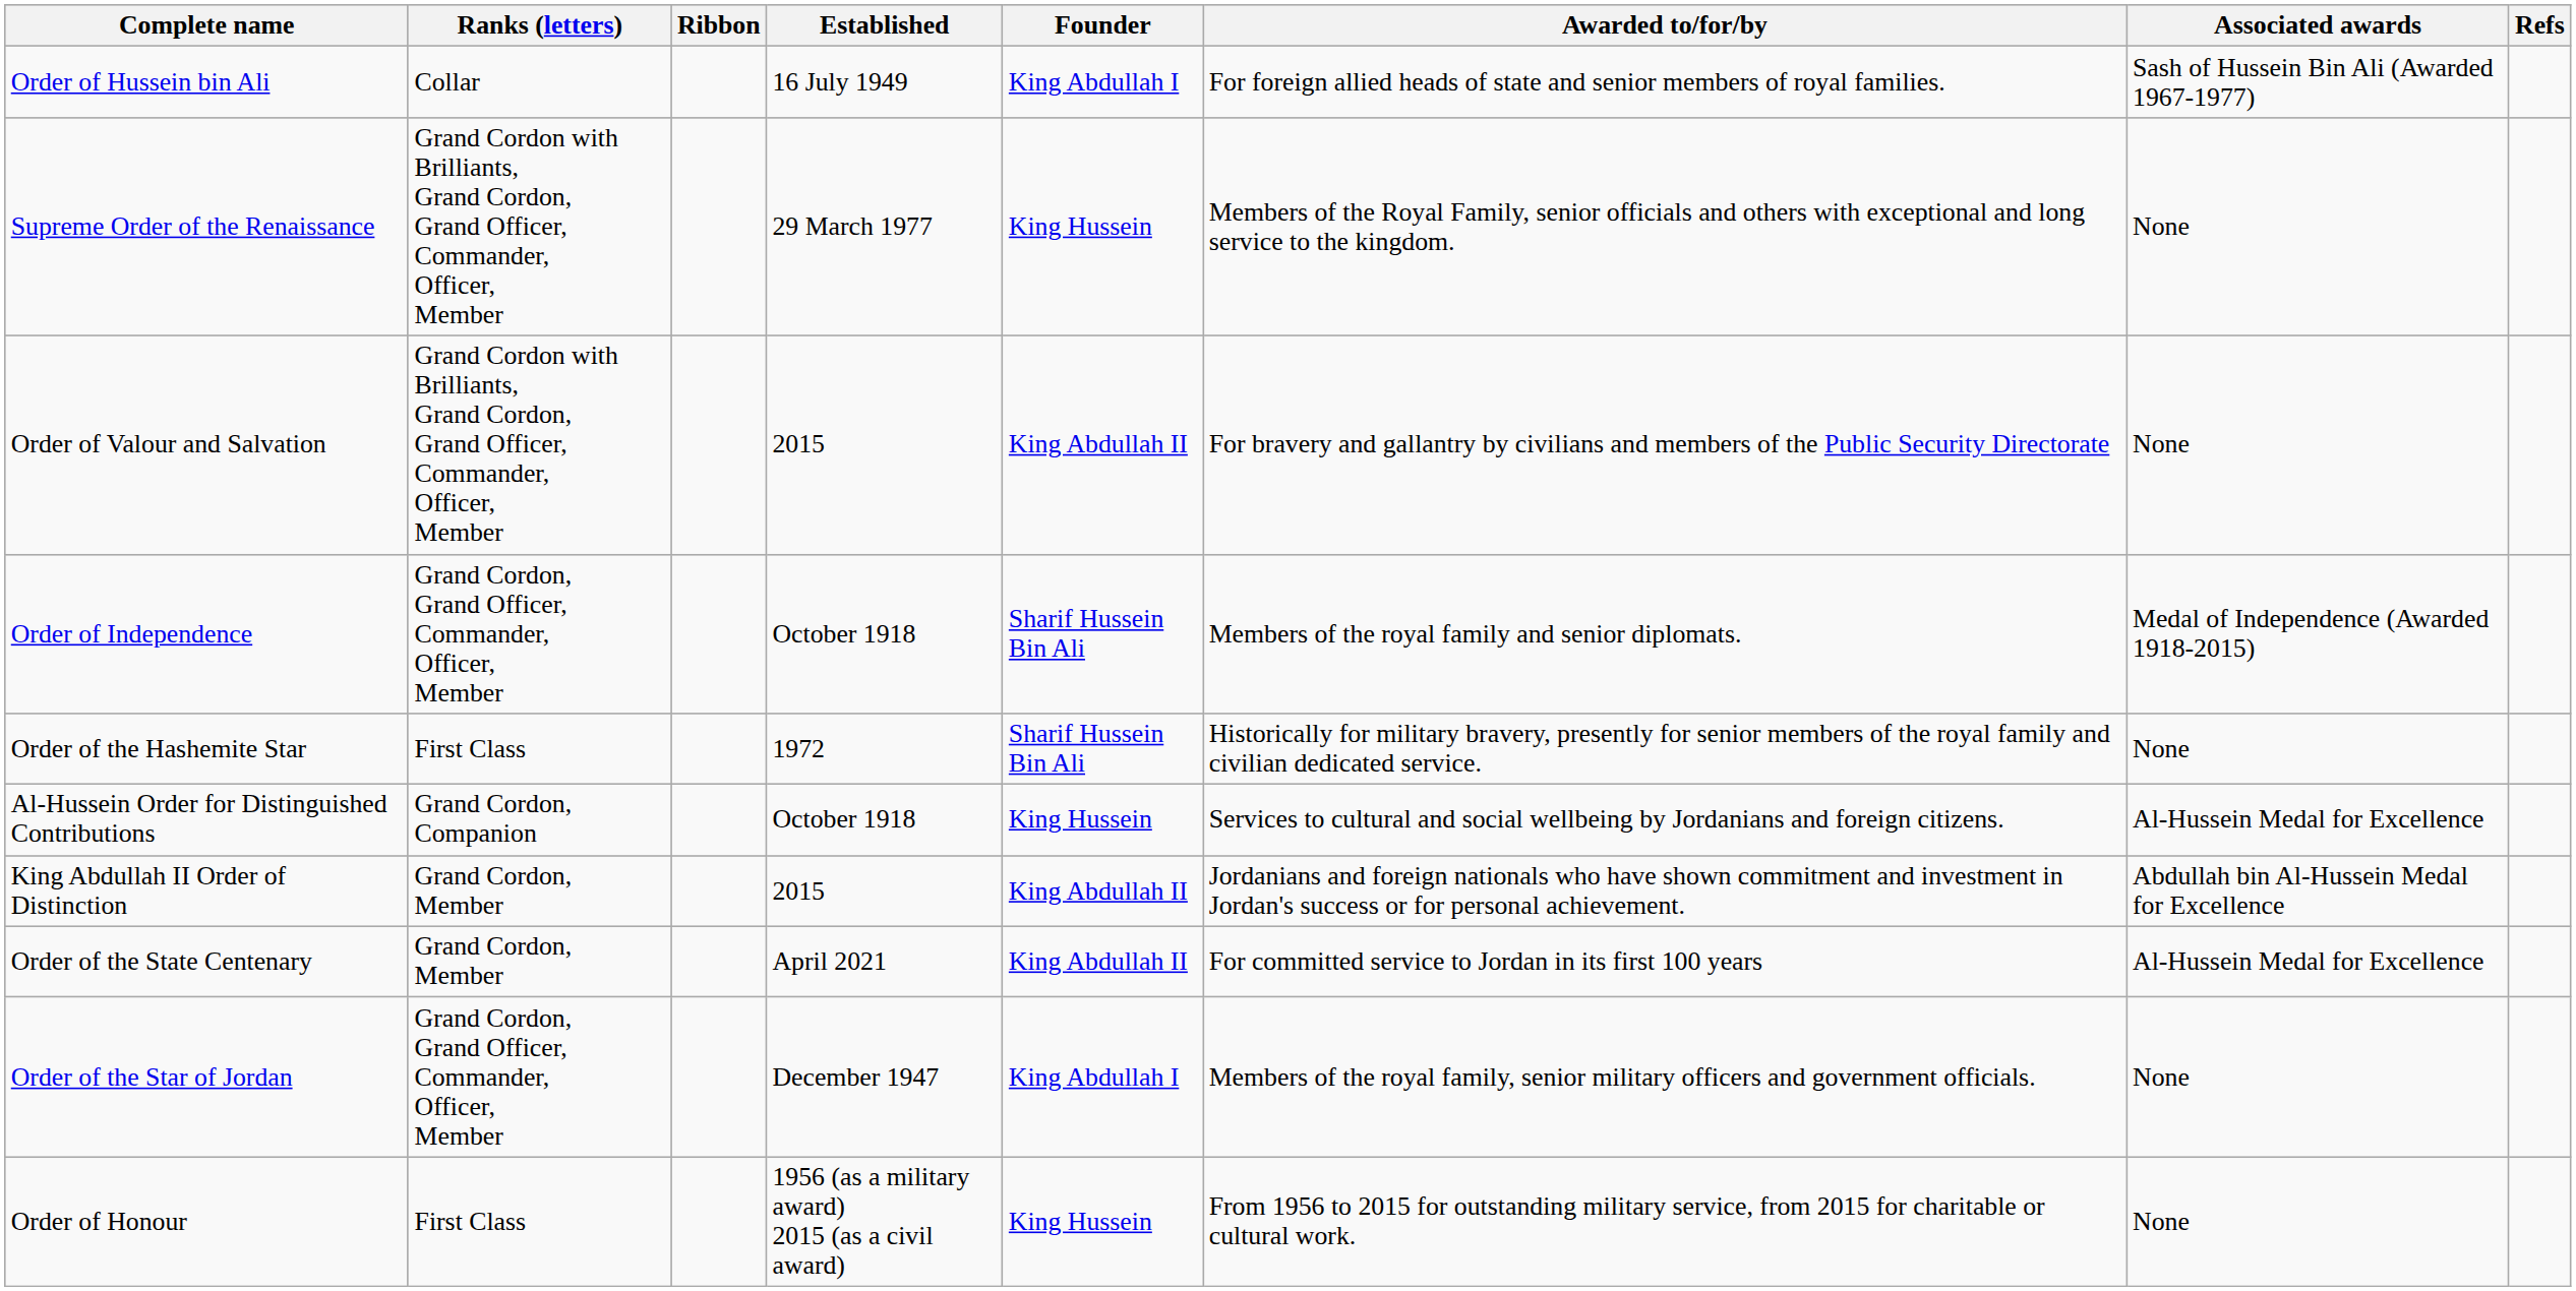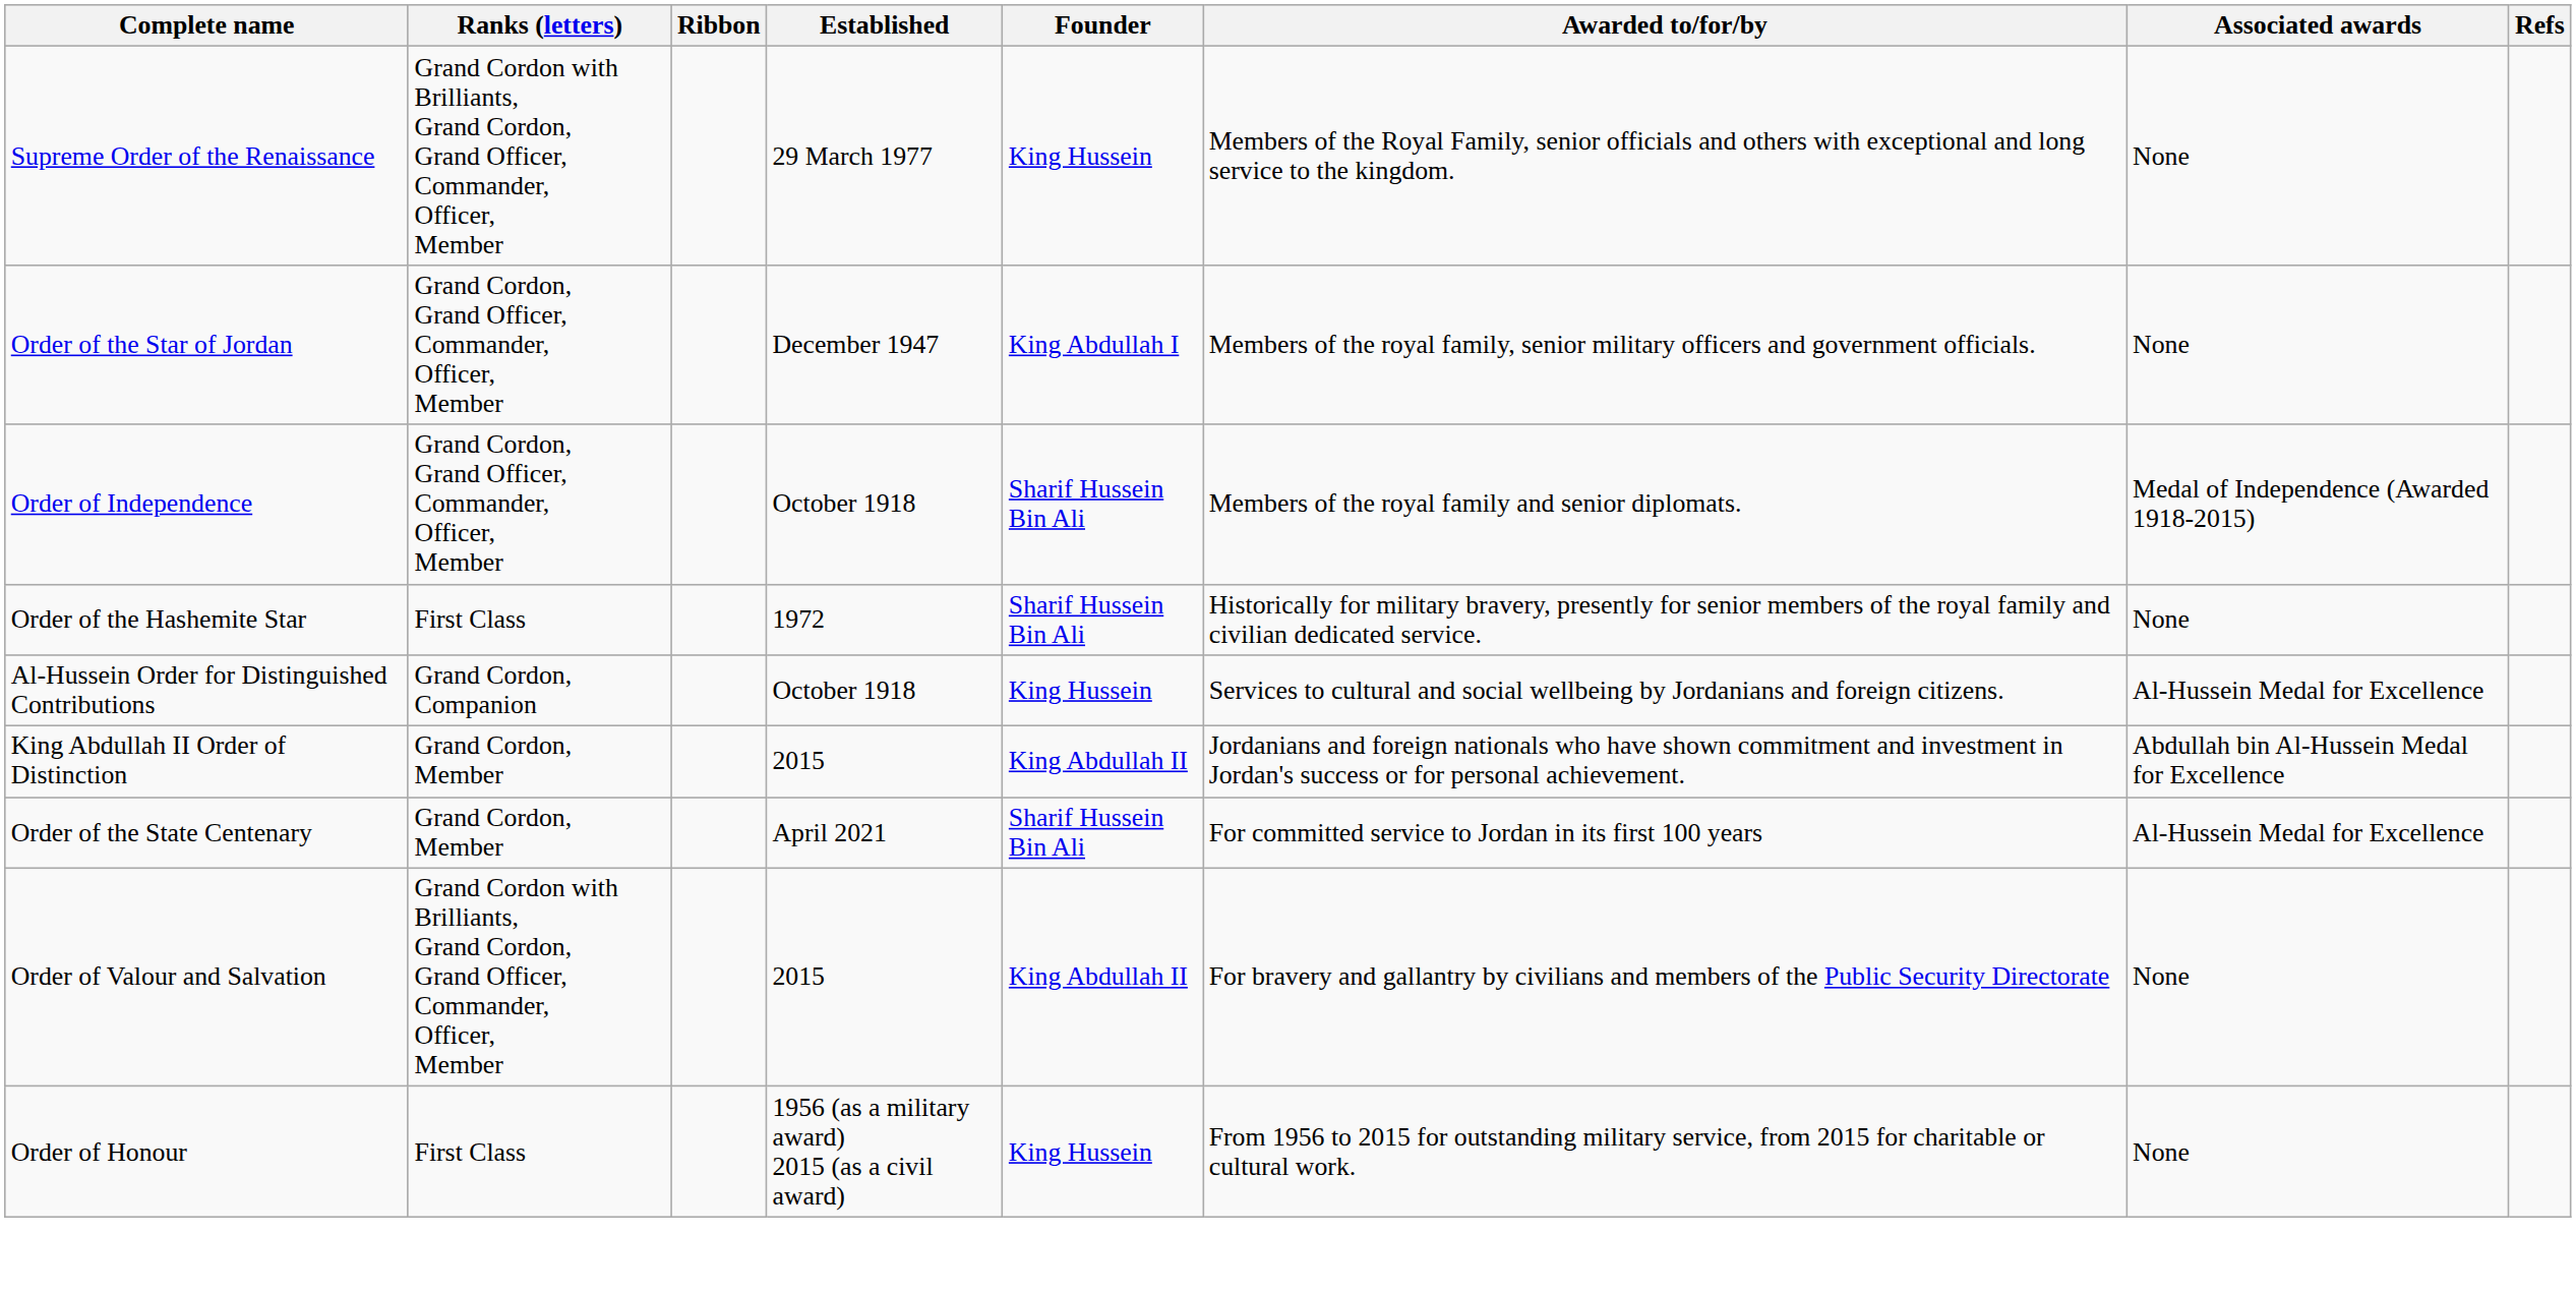- row: Order of Hussein bin Ali | Collar | 16 July 1949 | King Abdullah I | For foreign allied heads of state and senior members of royal families. | Sash of Hussein Bin Ali (Awarded 1967-1977)
rows swapped: Order of the Star of Jordan <-> Order of Valour and Salvation
Order of the State Centenary | Founder: King Abdullah II -> Sharif Hussein Bin Ali
